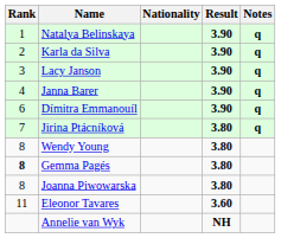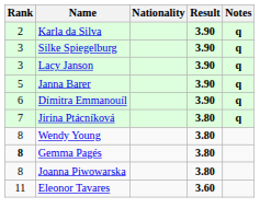- row: 1 | Natalya Belinskaya | 3.90 | q
+ row: 3 | Silke Spiegelburg | 3.90 | q
Janna Barer | Rank: 4 -> 5
- row: Annelie van Wyk | NH
